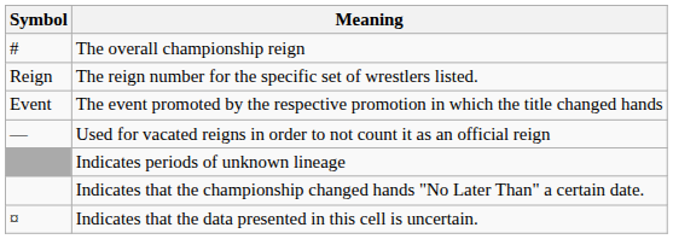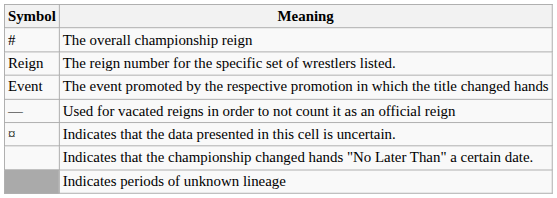rows swapped: Indicates periods of unknown lineage <-> Indicates that the data presented in this cell is uncertain.
